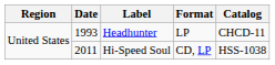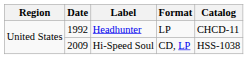Headhunter | Date: 1993 -> 1992
Hi-Speed Soul | Date: 2011 -> 2009
